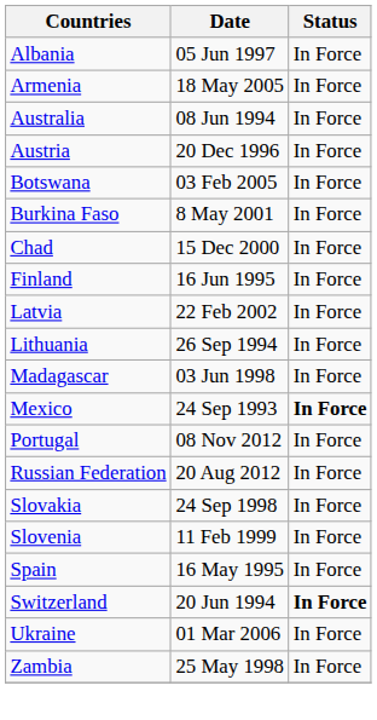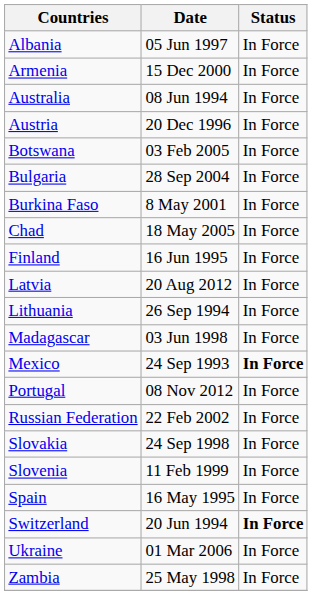Armenia | Date: 18 May 2005 -> 15 Dec 2000
+ row: Bulgaria | 28 Sep 2004 | In Force
Chad | Date: 15 Dec 2000 -> 18 May 2005
Latvia | Date: 22 Feb 2002 -> 20 Aug 2012
Russian Federation | Date: 20 Aug 2012 -> 22 Feb 2002
